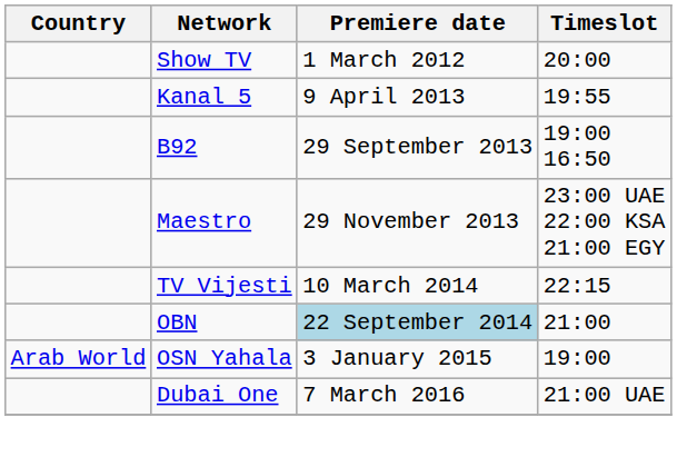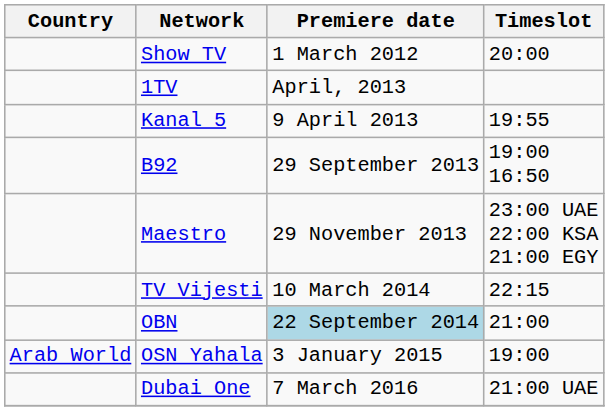+ row: 1TV | April, 2013
